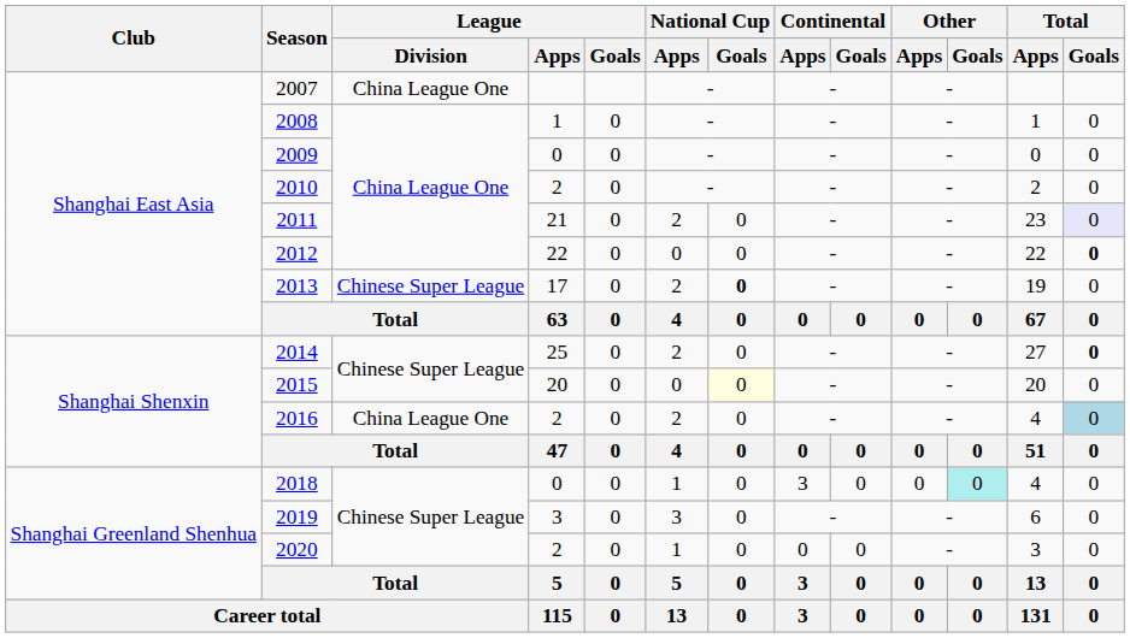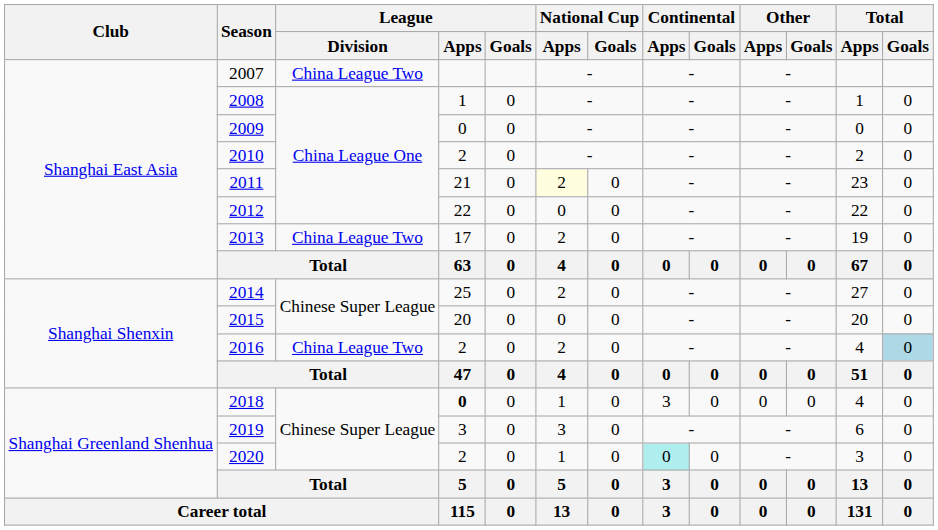2007 | League / Division: China League One -> China League Two
2011 | National Cup / Apps: no background -> lightyellow background
2011 | Total / Goals: lavender background -> no background
2012 | Total / Goals: bold -> normal
2013 | League / Division: Chinese Super League -> China League Two
2013 | National Cup / Goals: bold -> normal
2014 | Total / Goals: bold -> normal
2015 | National Cup / Goals: lightyellow background -> no background
2016 | League / Division: China League One -> China League Two
2018 | League / Apps: normal -> bold
2018 | Other / Goals: paleturquoise background -> no background
2020 | Continental / Apps: no background -> paleturquoise background
